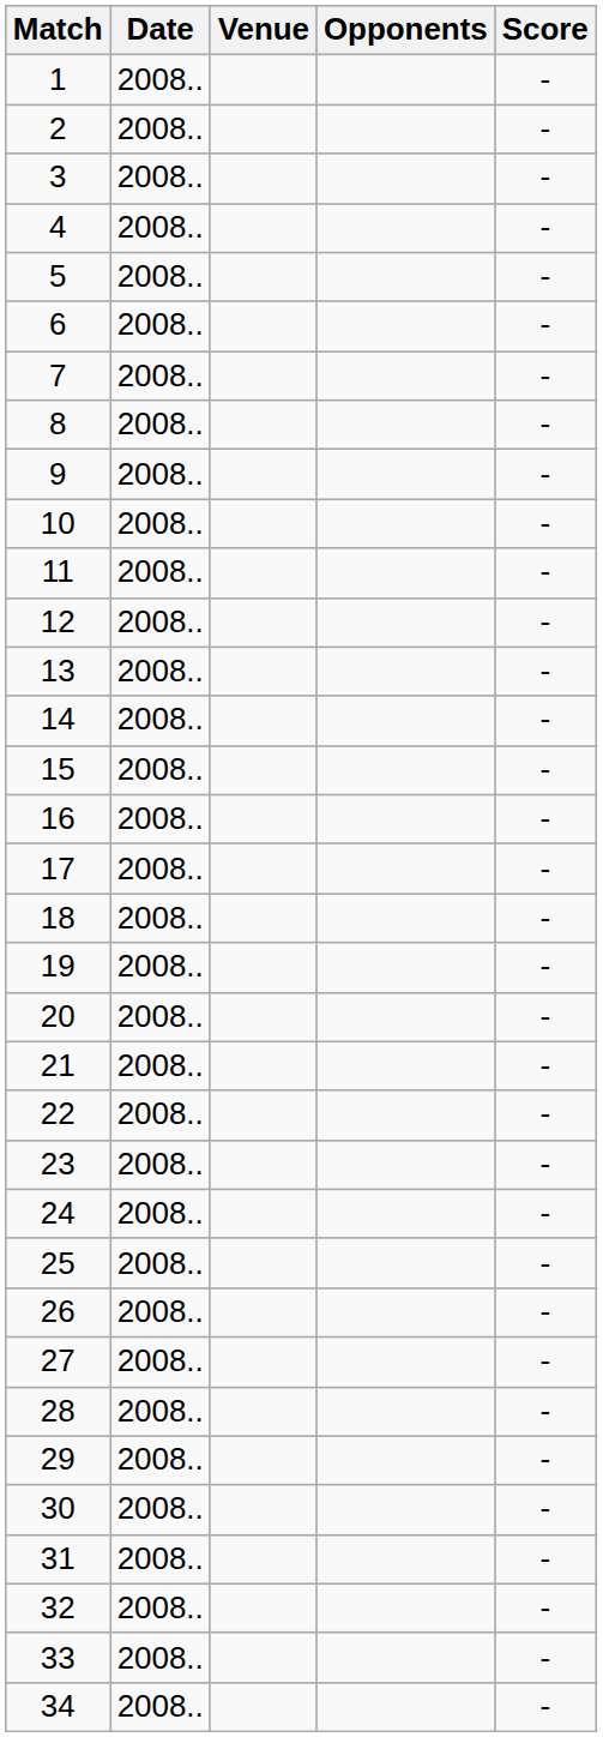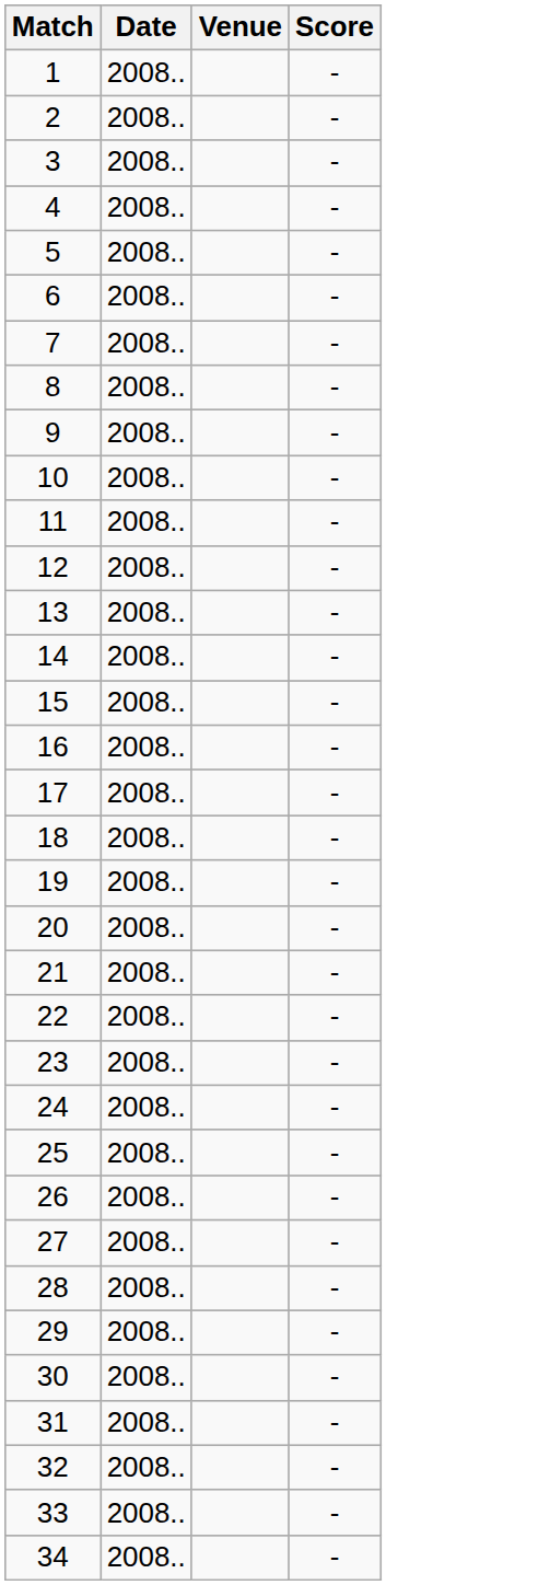- column: Opponents
